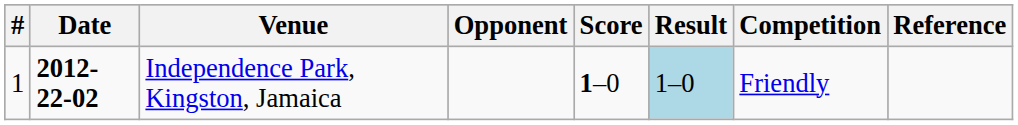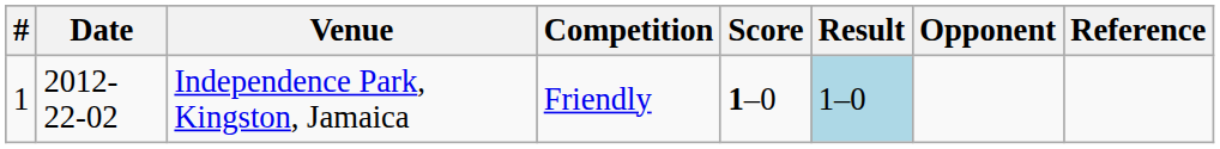columns swapped: Opponent <-> Competition
Independence Park, Kingston, Jamaica | Date: bold -> normal
